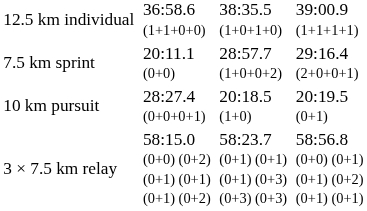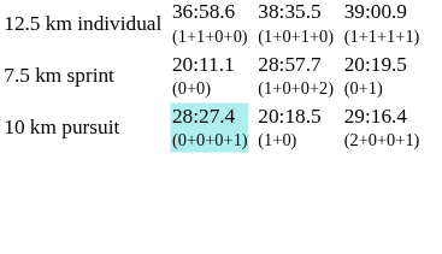7.5 km sprint | column 7: 29:16.4 (2+0+0+1) -> 20:19.5 (0+1)
10 km pursuit | column 3: no background -> paleturquoise background
10 km pursuit | column 7: 20:19.5 (0+1) -> 29:16.4 (2+0+0+1)
- row: 3 × 7.5 km relay | 58:15.0 (0+0) (0+2) (0+1) (0+1) (0+1) (0+2) | 58:23.7 (0+1) (0+1) (0+1) (0+3) (0+3) (0+3) | 58:56.8 (0+0) (0+1) (0+1) (0+2) (0+1) (0+1)
